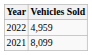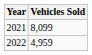rows swapped: 2021 <-> 2022
